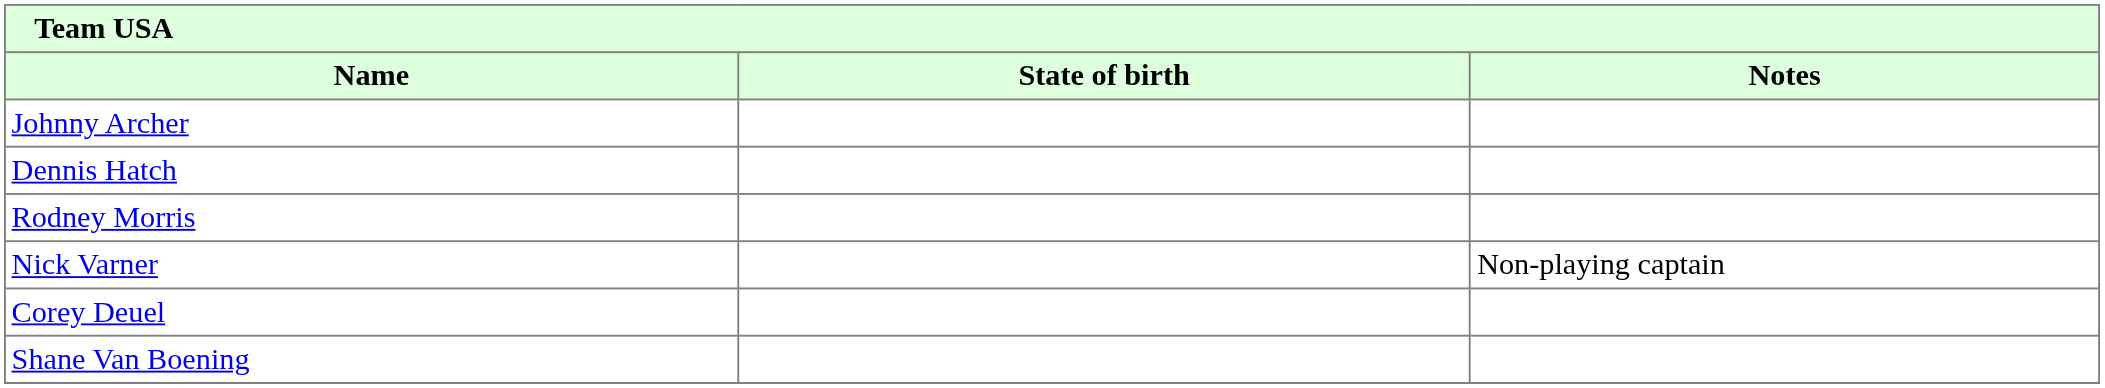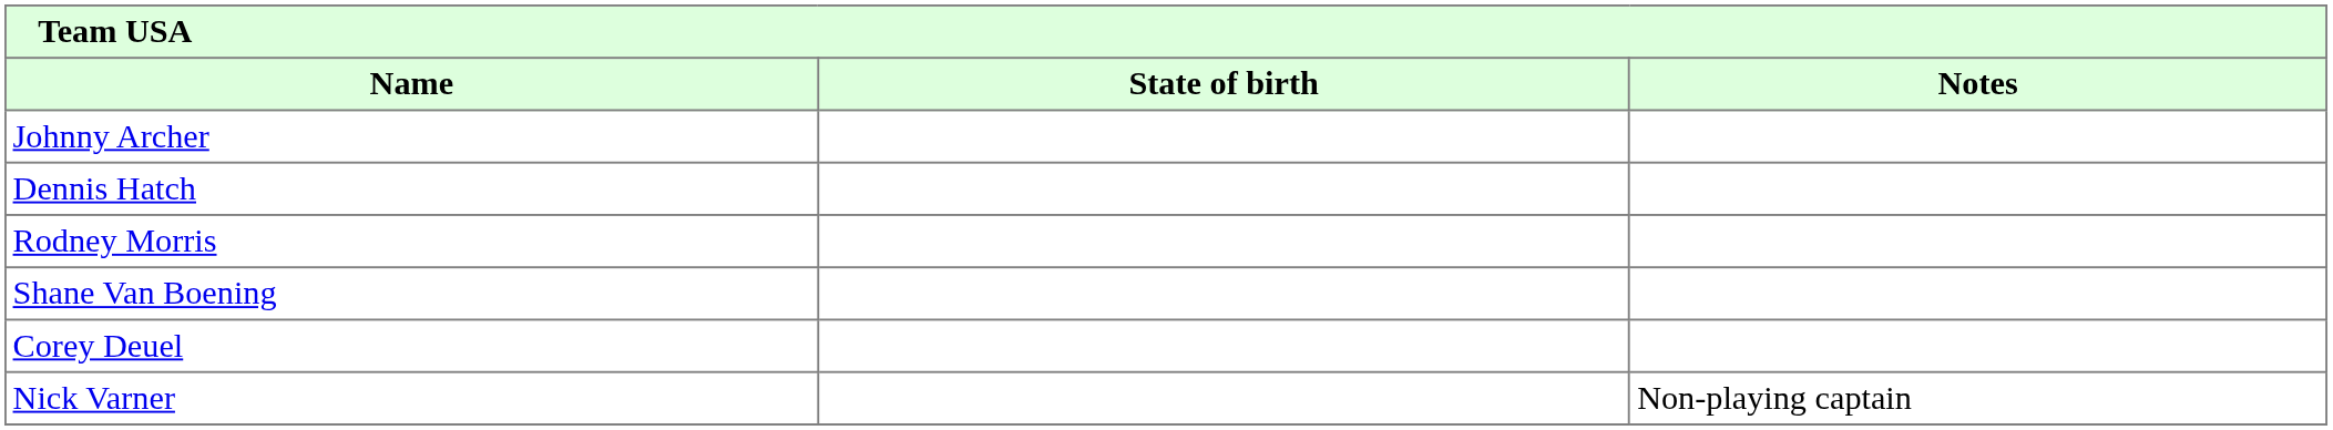rows swapped: Shane Van Boening <-> Nick Varner
